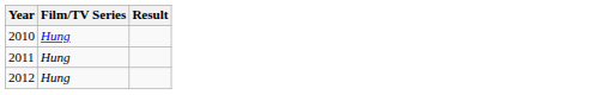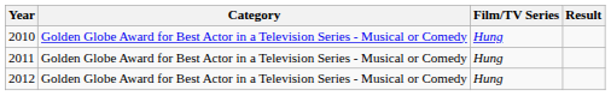+ column: Category | Golden Globe Award for Best Actor in a Television Series - Musical or Comedy | Golden Globe Award for Best Actor in a Television Series - Musical or Comedy | Golden Globe Award for Best Actor in a Television Series - Musical or Comedy
